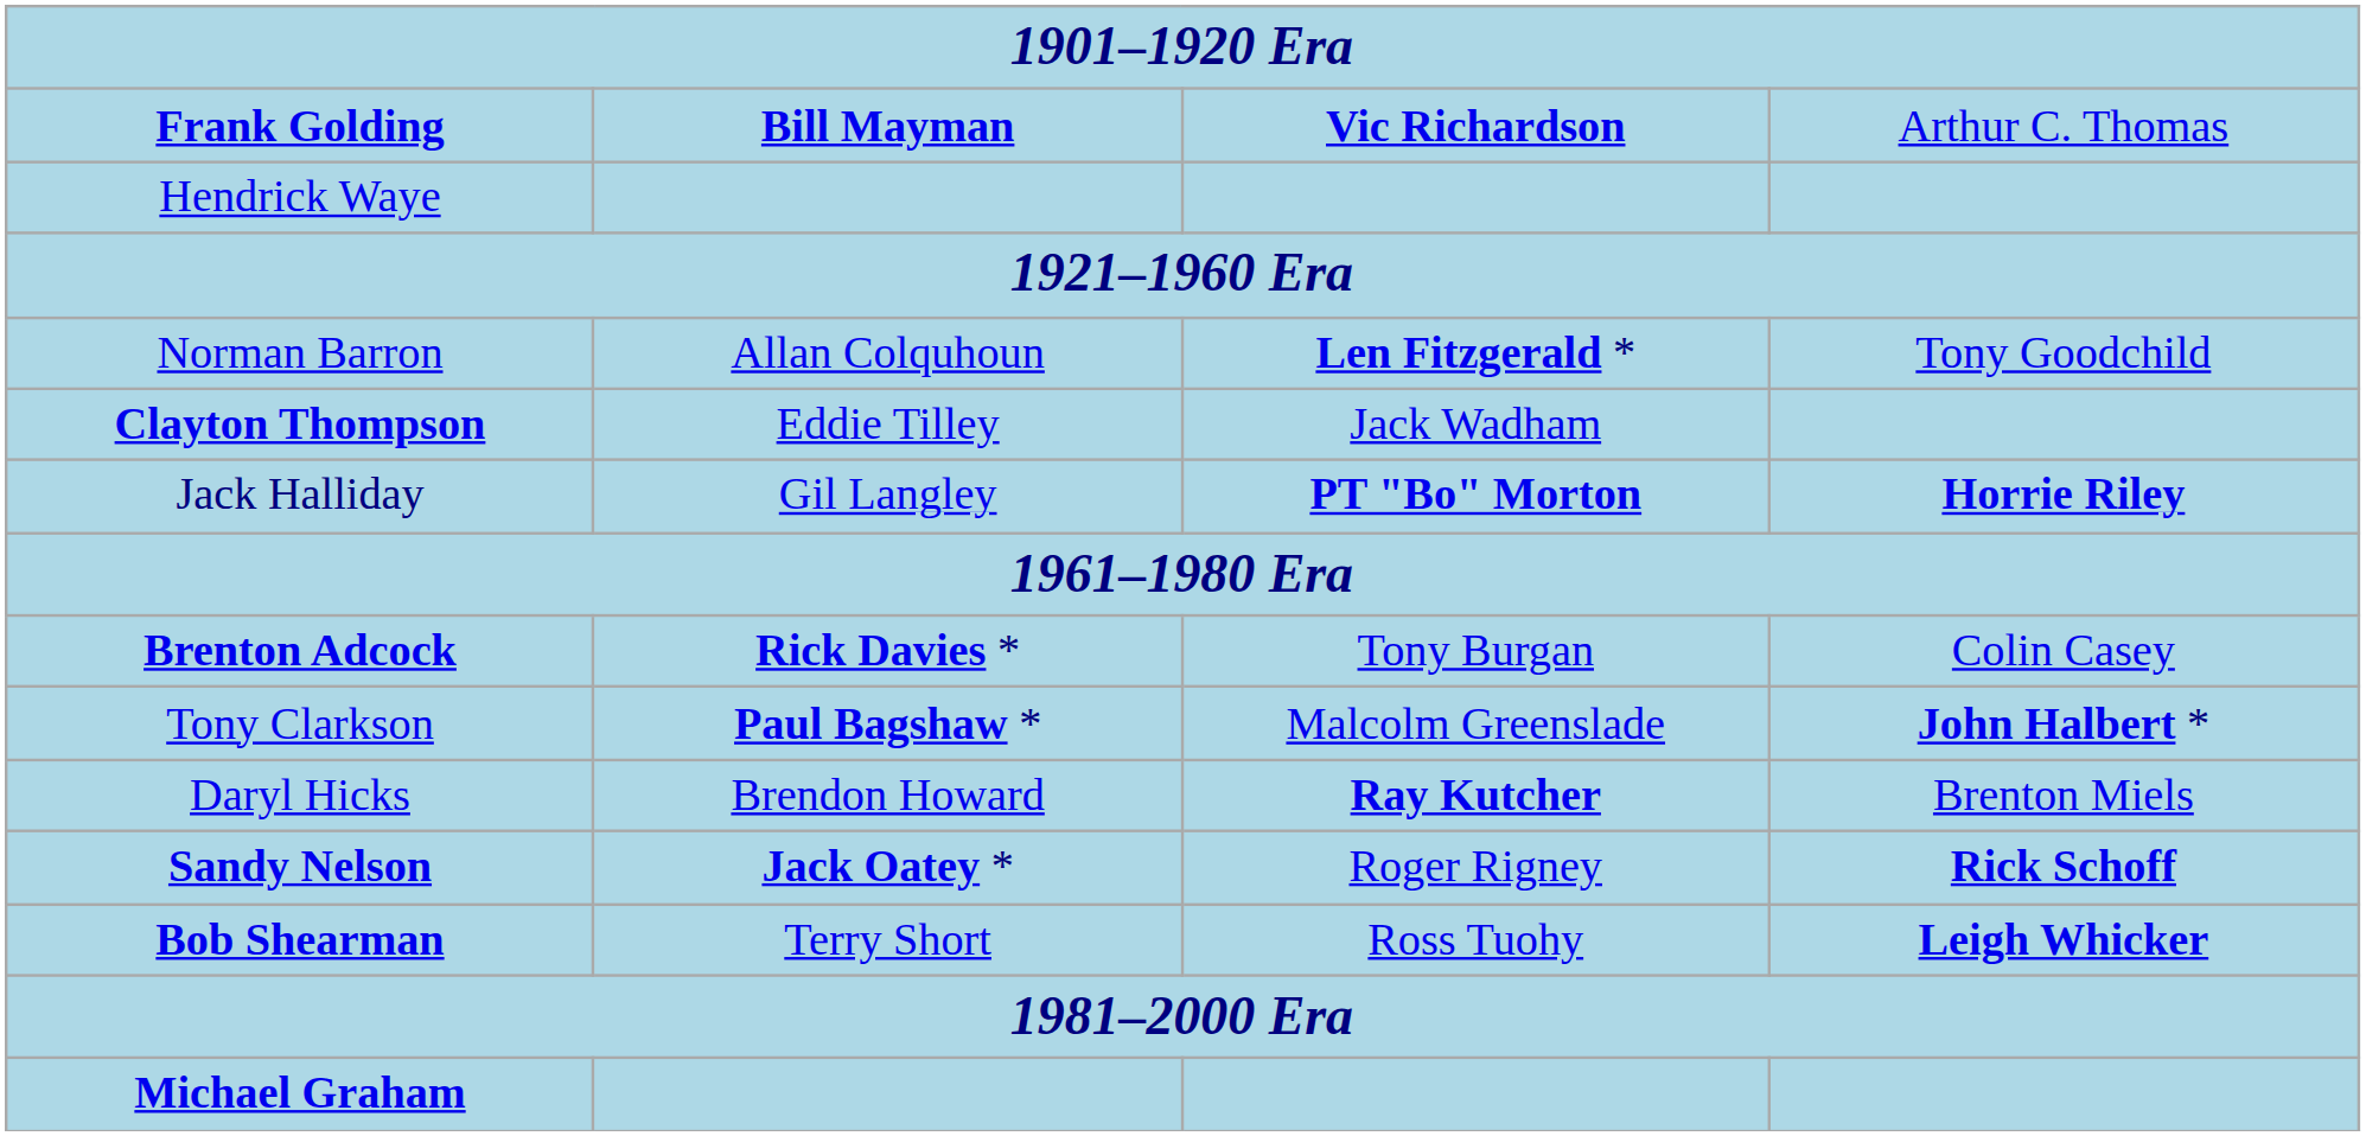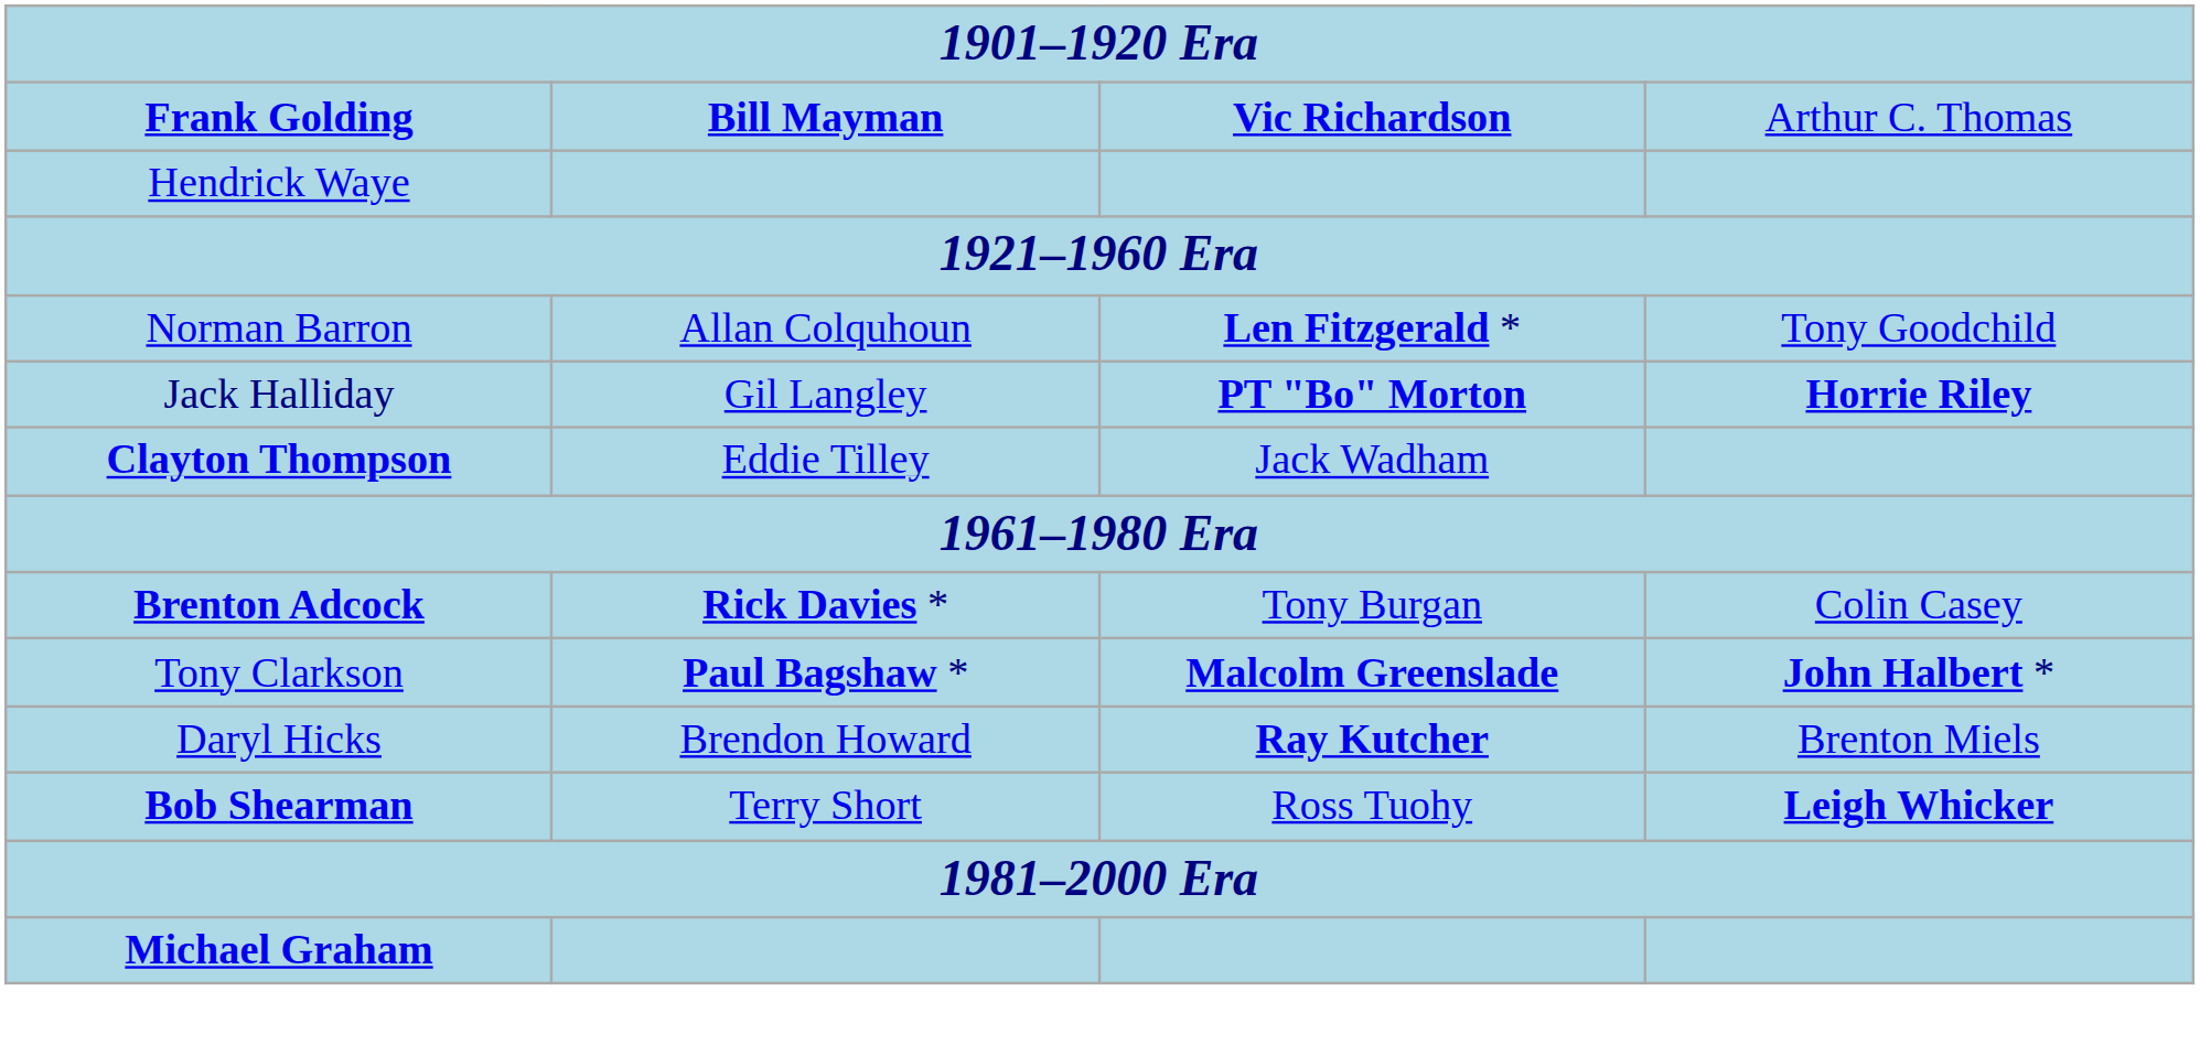rows swapped: Jack Halliday <-> Clayton Thompson
Tony Clarkson | column 3: normal -> bold
- row: Sandy Nelson | Jack Oatey * | Roger Rigney | Rick Schoff
